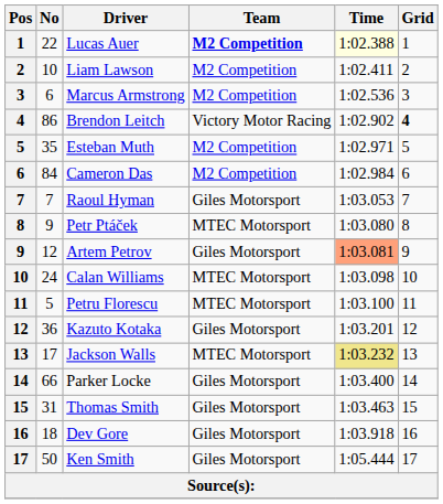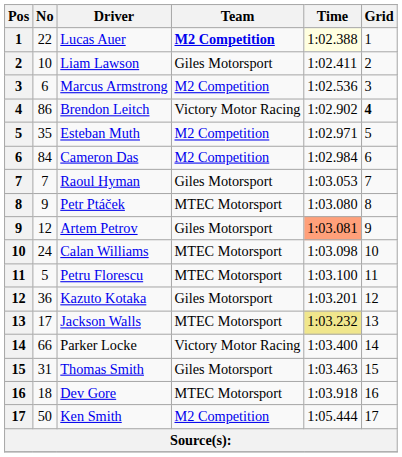Liam Lawson | Team: M2 Competition -> Giles Motorsport
Parker Locke | Team: Giles Motorsport -> Victory Motor Racing
Dev Gore | Team: Giles Motorsport -> MTEC Motorsport
Ken Smith | Team: Giles Motorsport -> M2 Competition
